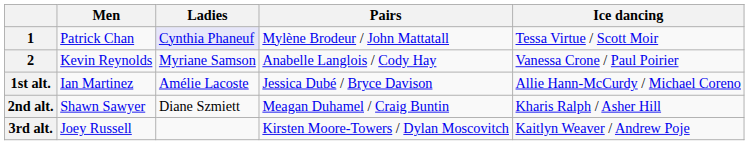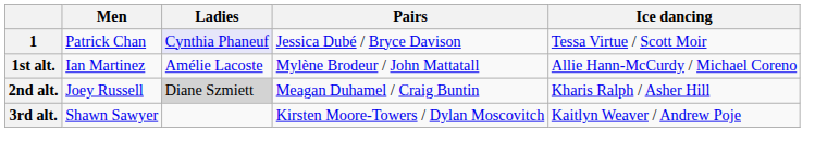1 | Pairs: Mylène Brodeur / John Mattatall -> Jessica Dubé / Bryce Davison
- row: 2 | Kevin Reynolds | Myriane Samson | Anabelle Langlois / Cody Hay | Vanessa Crone / Paul Poirier
1st alt. | Pairs: Jessica Dubé / Bryce Davison -> Mylène Brodeur / John Mattatall
2nd alt. | Men: Shawn Sawyer -> Joey Russell
2nd alt. | Ladies: no background -> lightgrey background
3rd alt. | Men: Joey Russell -> Shawn Sawyer
